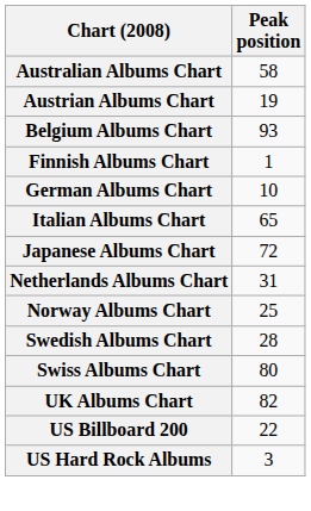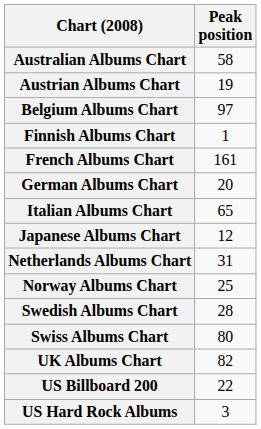Belgium Albums Chart | Peak position: 93 -> 97
+ row: French Albums Chart | 161
German Albums Chart | Peak position: 10 -> 20
Japanese Albums Chart | Peak position: 72 -> 12
